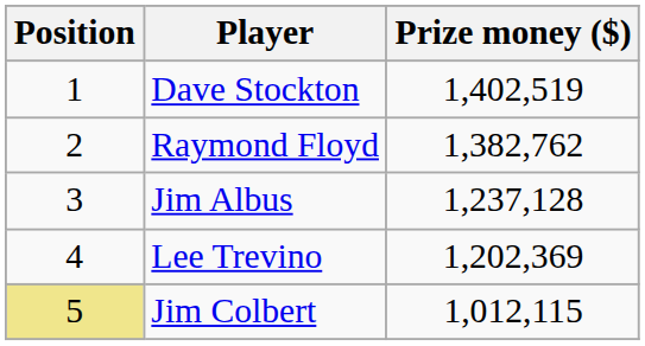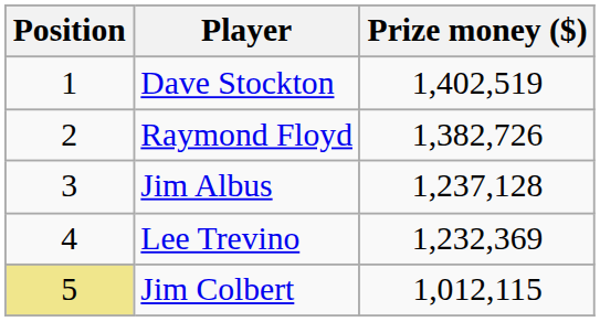Raymond Floyd | Prize money ($): 1,382,762 -> 1,382,726
Lee Trevino | Prize money ($): 1,202,369 -> 1,232,369
